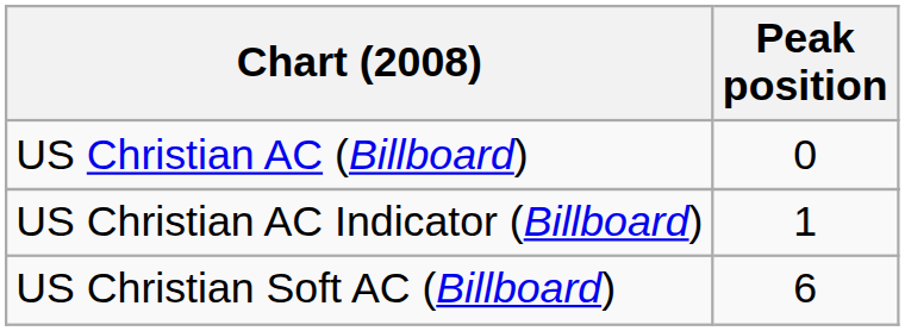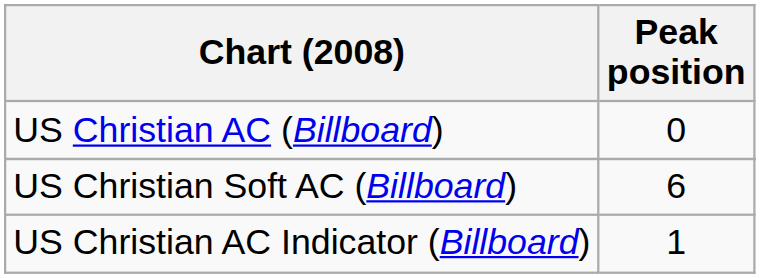rows swapped: US Christian AC Indicator (Billboard) <-> US Christian Soft AC (Billboard)
